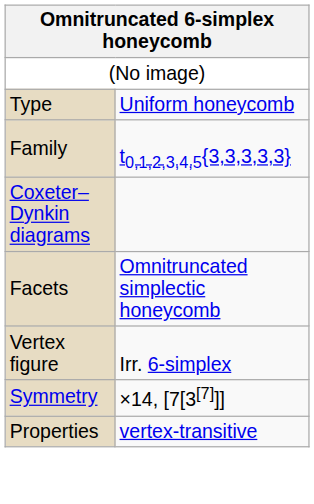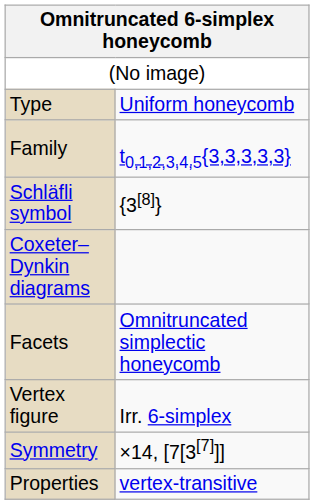+ row: Schläfli symbol | {3[8]}
